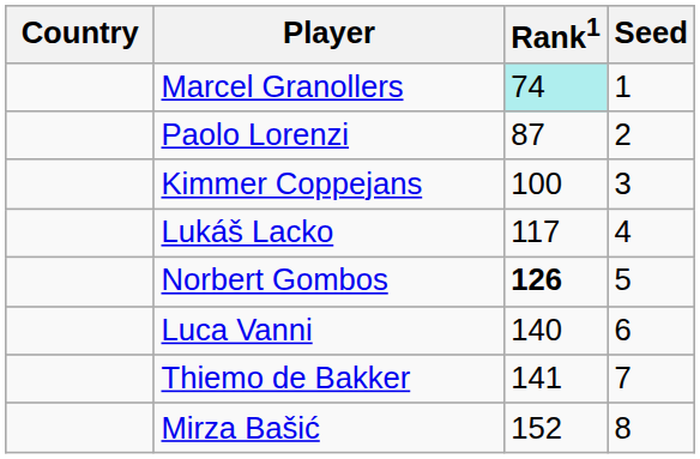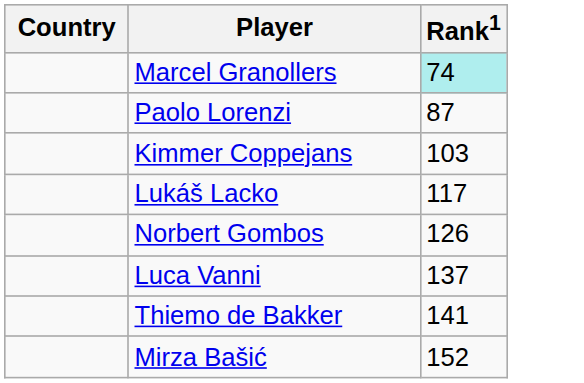- column: Seed | 1 | 2 | 3 | 4 | 5 | 6 | 7 | 8
Kimmer Coppejans | Rank1: 100 -> 103
Norbert Gombos | Rank1: bold -> normal
Luca Vanni | Rank1: 140 -> 137
